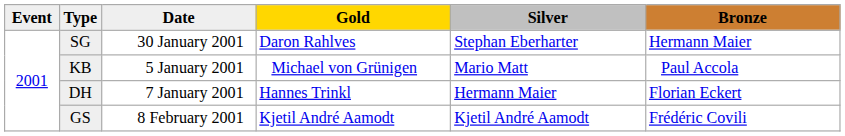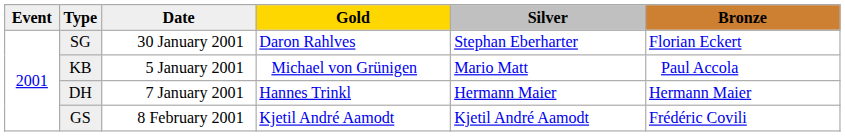SG | Bronze: Hermann Maier -> Florian Eckert
DH | Bronze: Florian Eckert -> Hermann Maier
